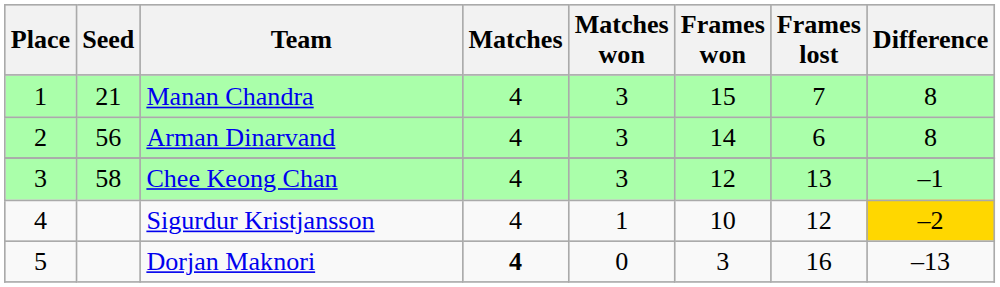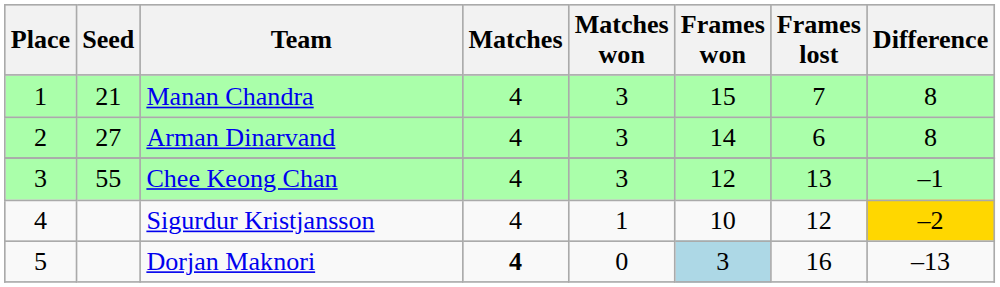Arman Dinarvand | Seed: 56 -> 27
Chee Keong Chan | Seed: 58 -> 55
Dorjan Maknori | Frames won: no background -> lightblue background
